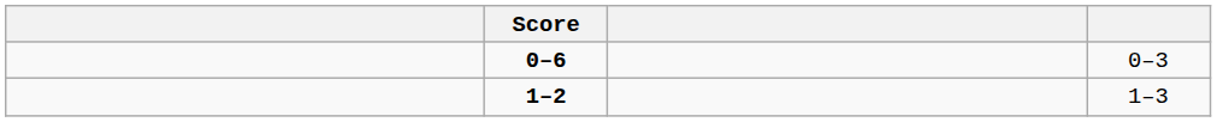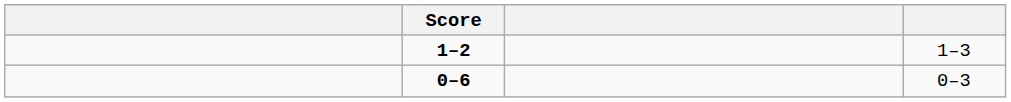rows swapped: 1–2 <-> 0–6
